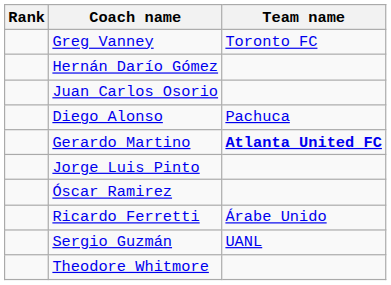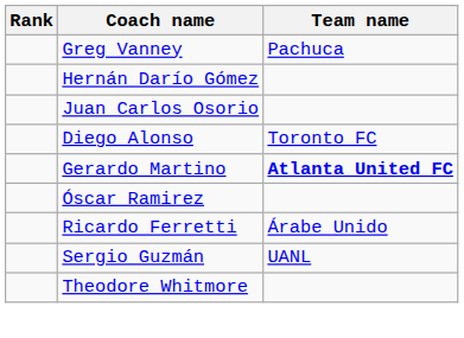Greg Vanney | Team name: Toronto FC -> Pachuca
Diego Alonso | Team name: Pachuca -> Toronto FC
- row: Jorge Luis Pinto
